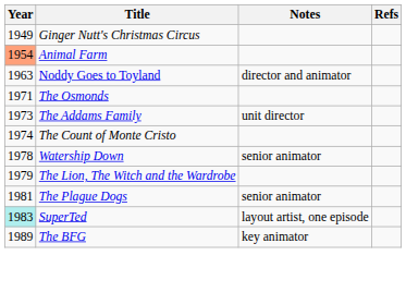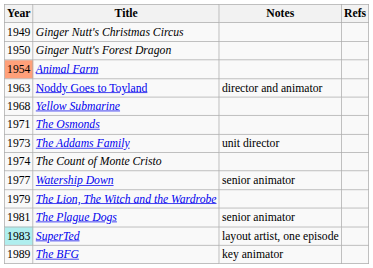+ row: 1950 | Ginger Nutt's Forest Dragon
+ row: 1968 | Yellow Submarine
Watership Down | Year: 1978 -> 1977
